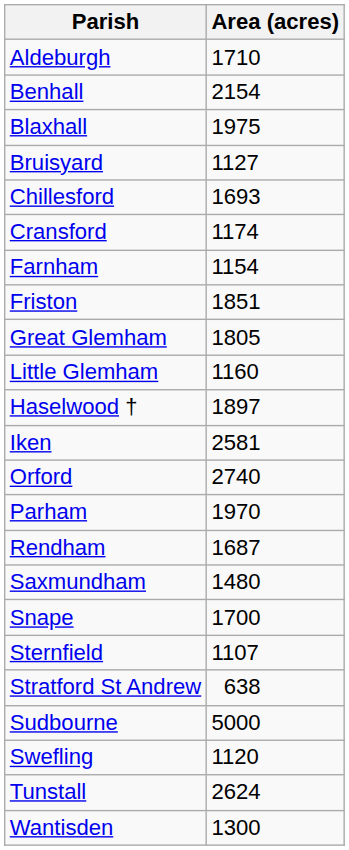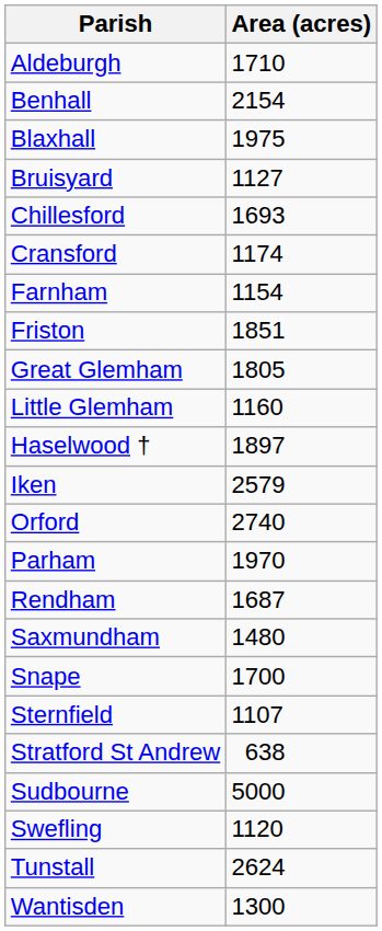Iken | Area (acres): 2581 -> 2579
